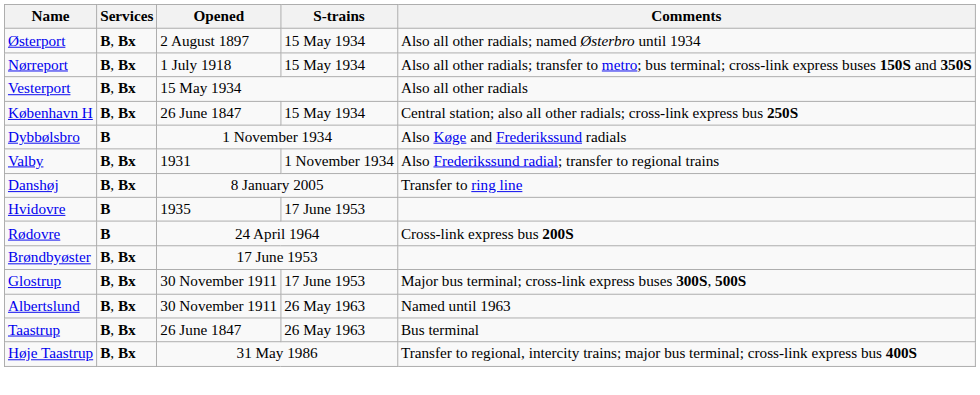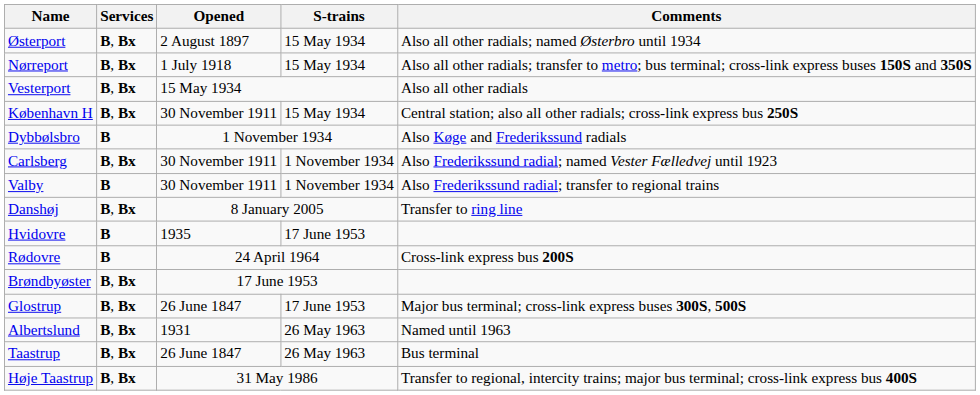København H | Opened: 26 June 1847 -> 30 November 1911
+ row: Carlsberg | B, Bx | 30 November 1911 | 1 November 1934 | Also Frederikssund radial; named Vester Fælledvej until 1923
Valby | Services: B, Bx -> B
Valby | Opened: 1931 -> 30 November 1911
Glostrup | Opened: 30 November 1911 -> 26 June 1847
Albertslund | Opened: 30 November 1911 -> 1931
